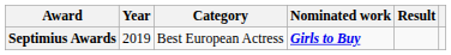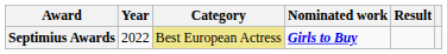Septimius Awards | Year: 2019 -> 2022
Septimius Awards | Category: no background -> khaki background
